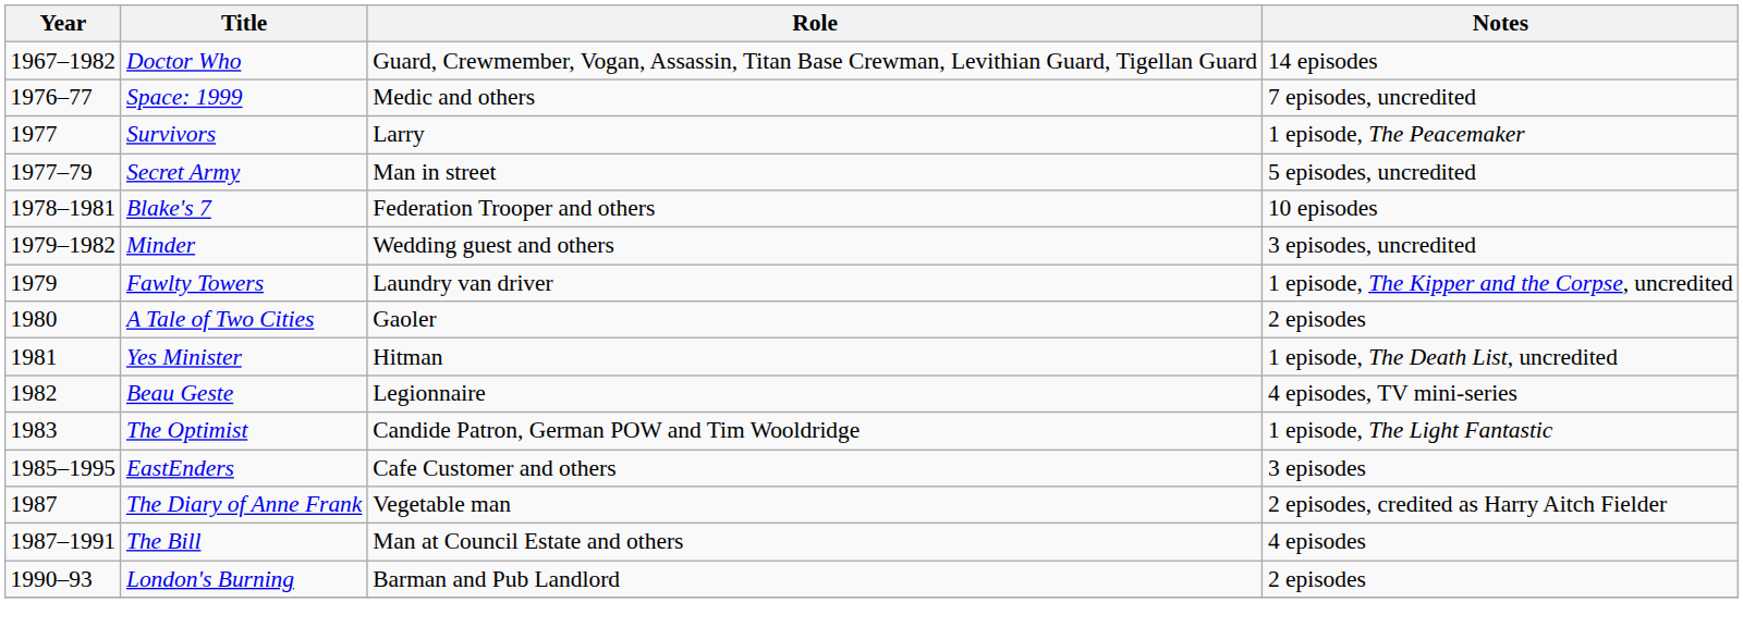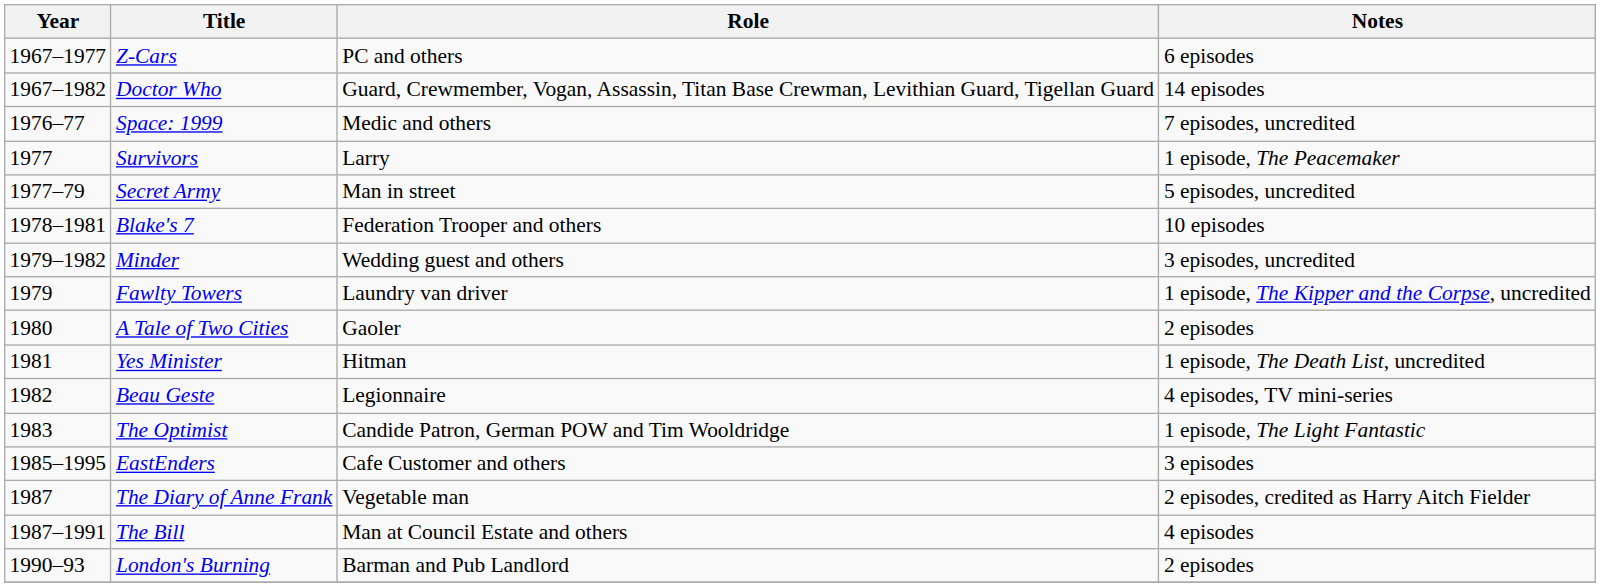+ row: 1967–1977 | Z-Cars | PC and others | 6 episodes
